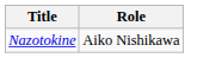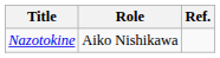+ column: Ref.
